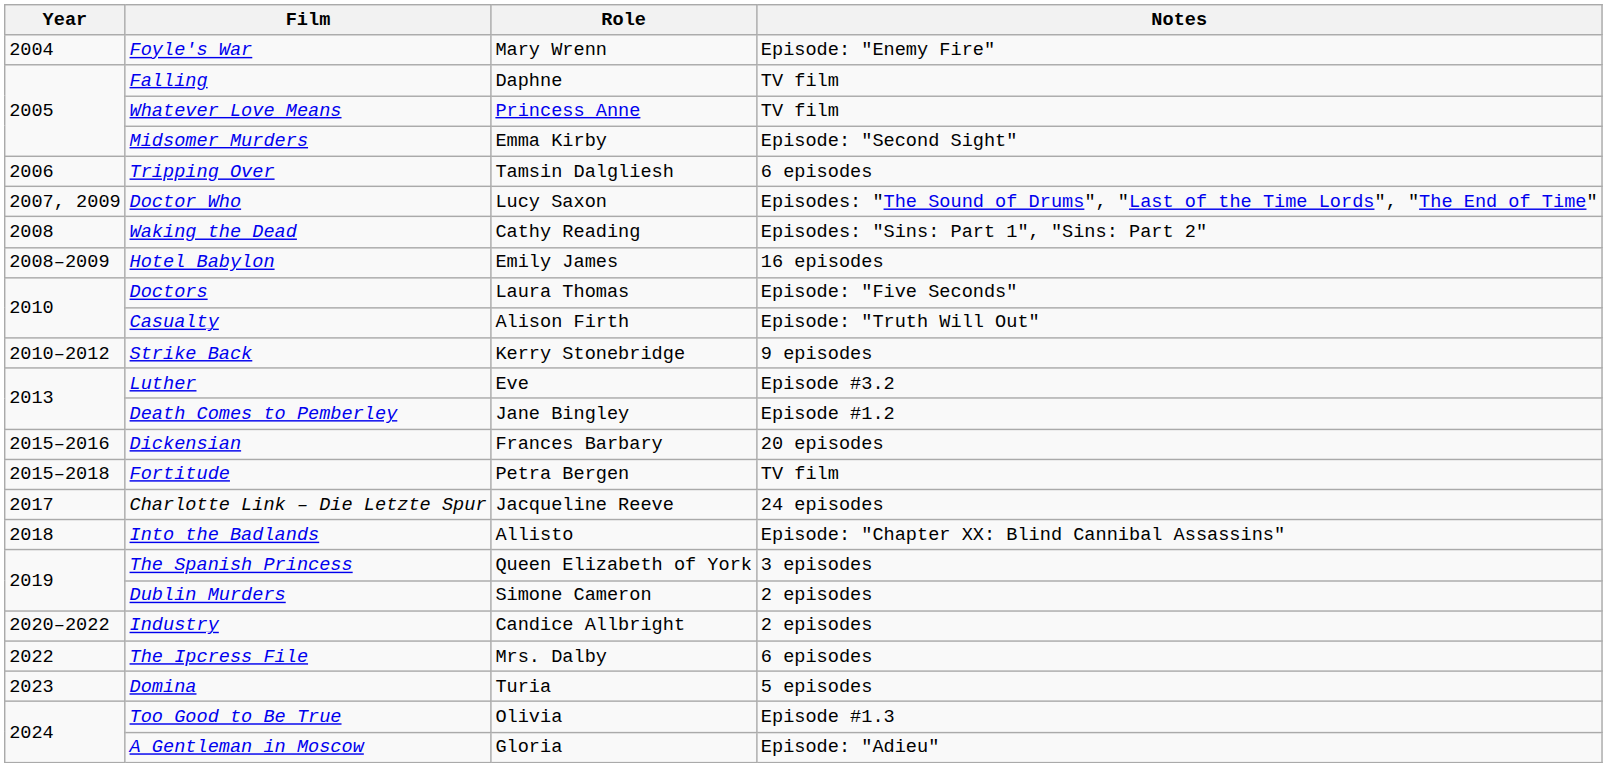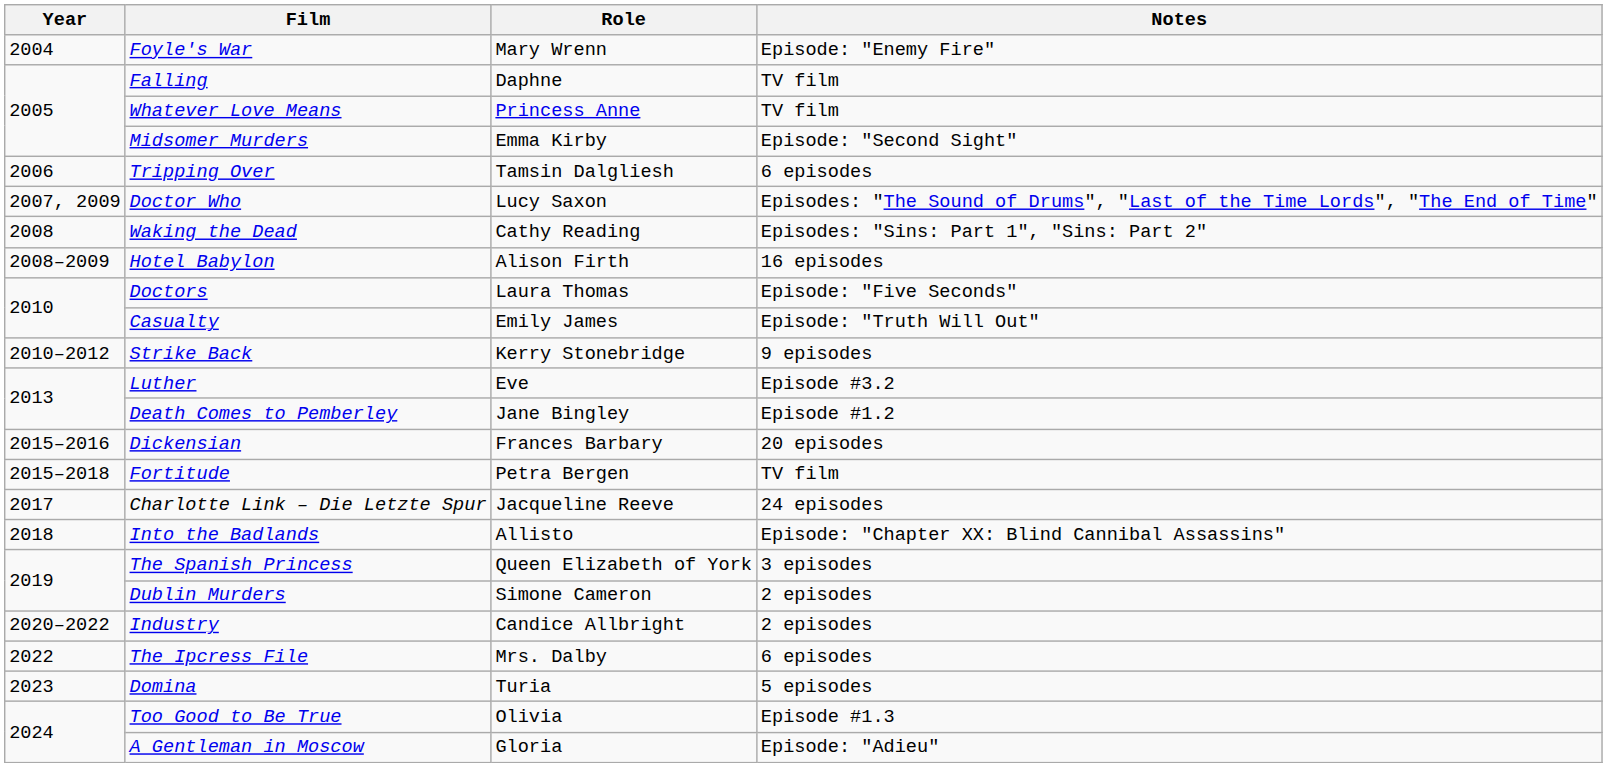Hotel Babylon | Role: Emily James -> Alison Firth
Casualty | Role: Alison Firth -> Emily James
